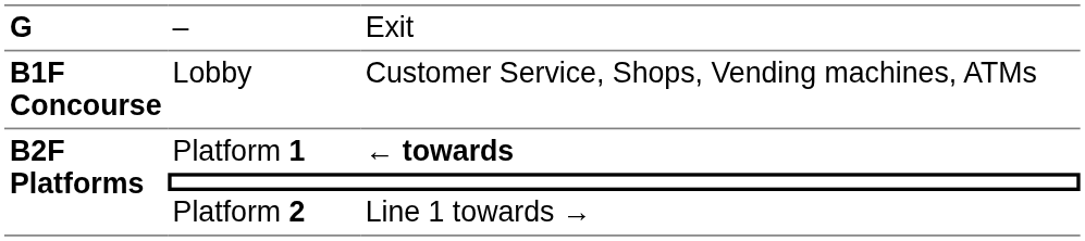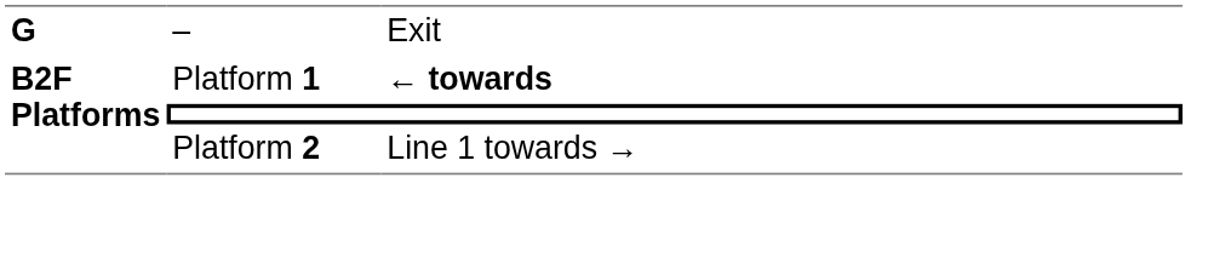- row: B1F Concourse | Lobby | Customer Service, Shops, Vending machines, ATMs
